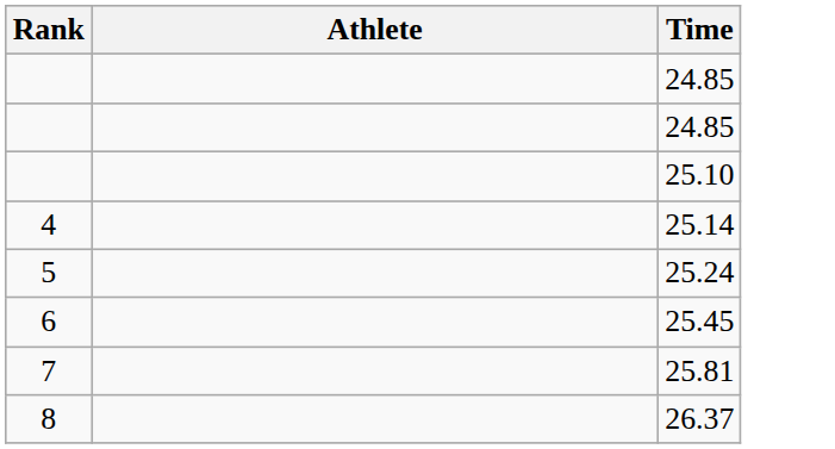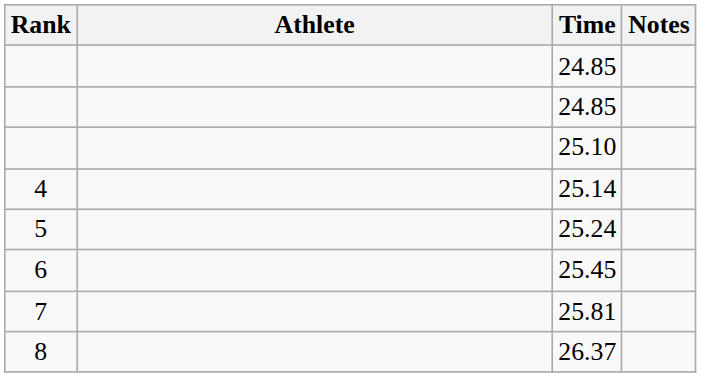+ column: Notes
